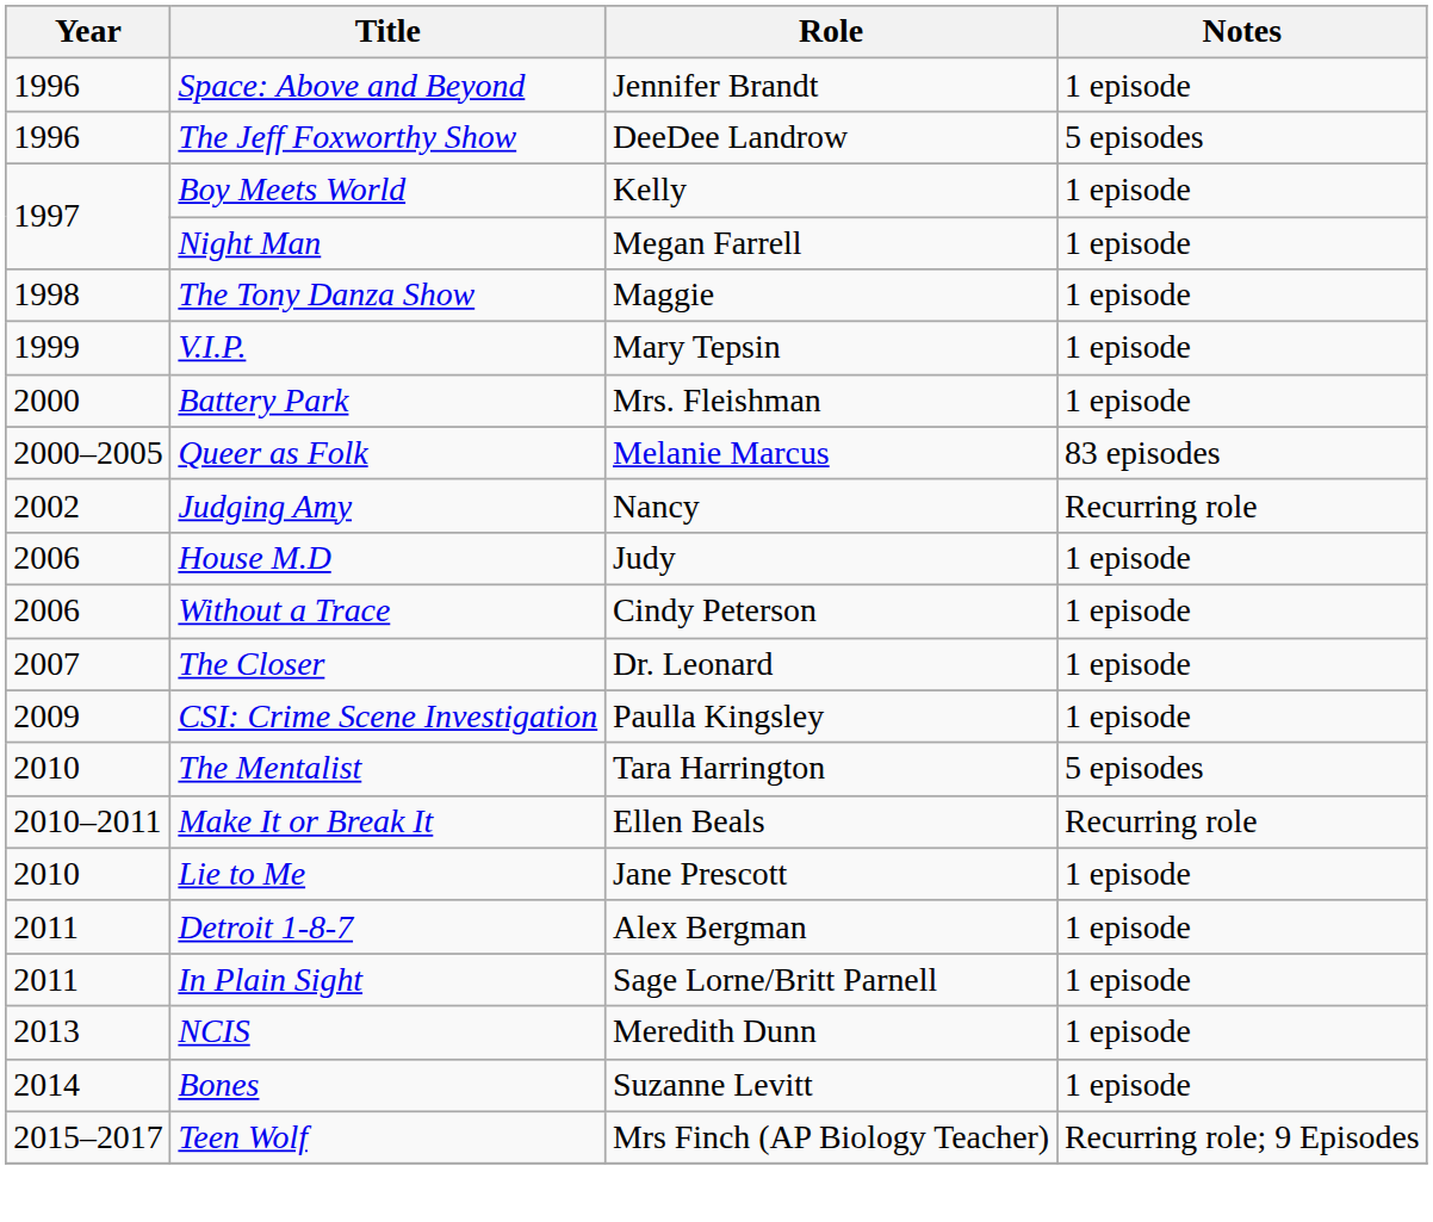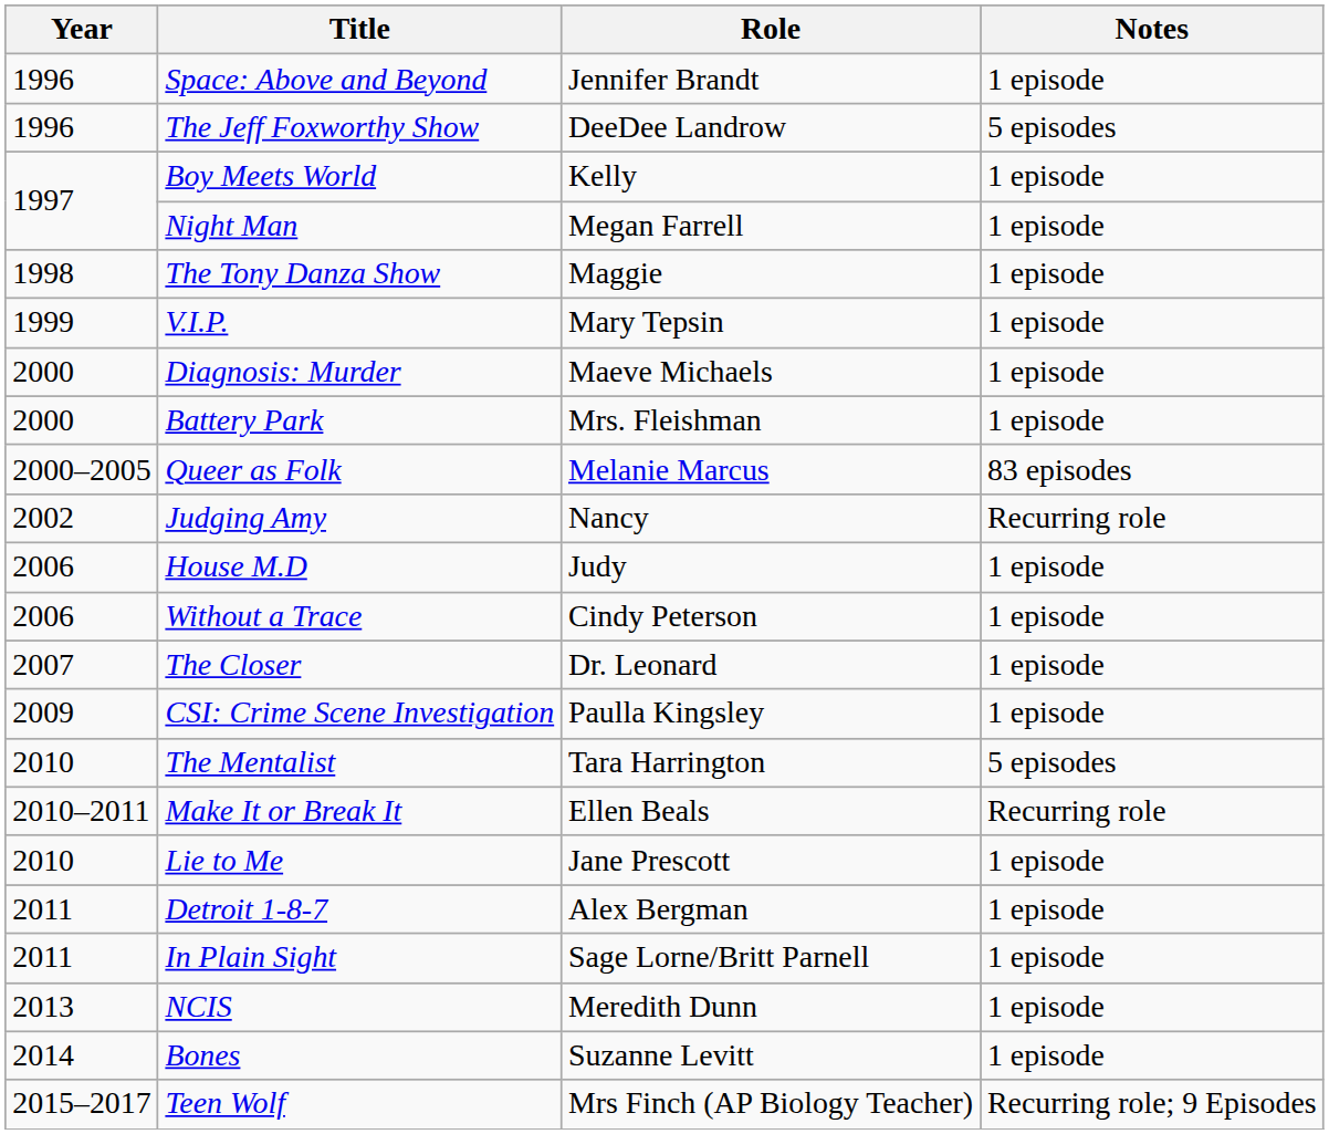+ row: 2000 | Diagnosis: Murder | Maeve Michaels | 1 episode
